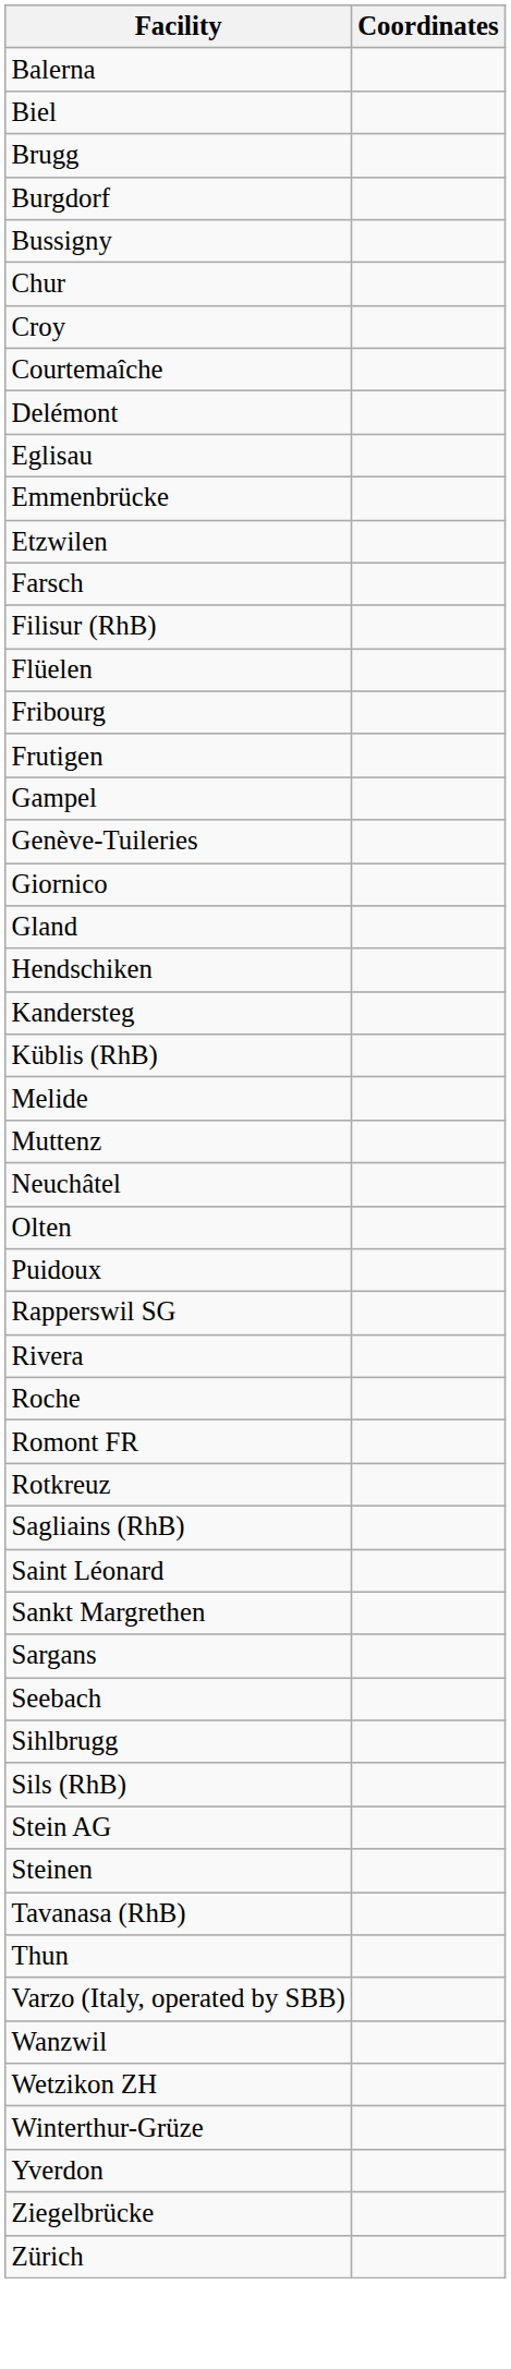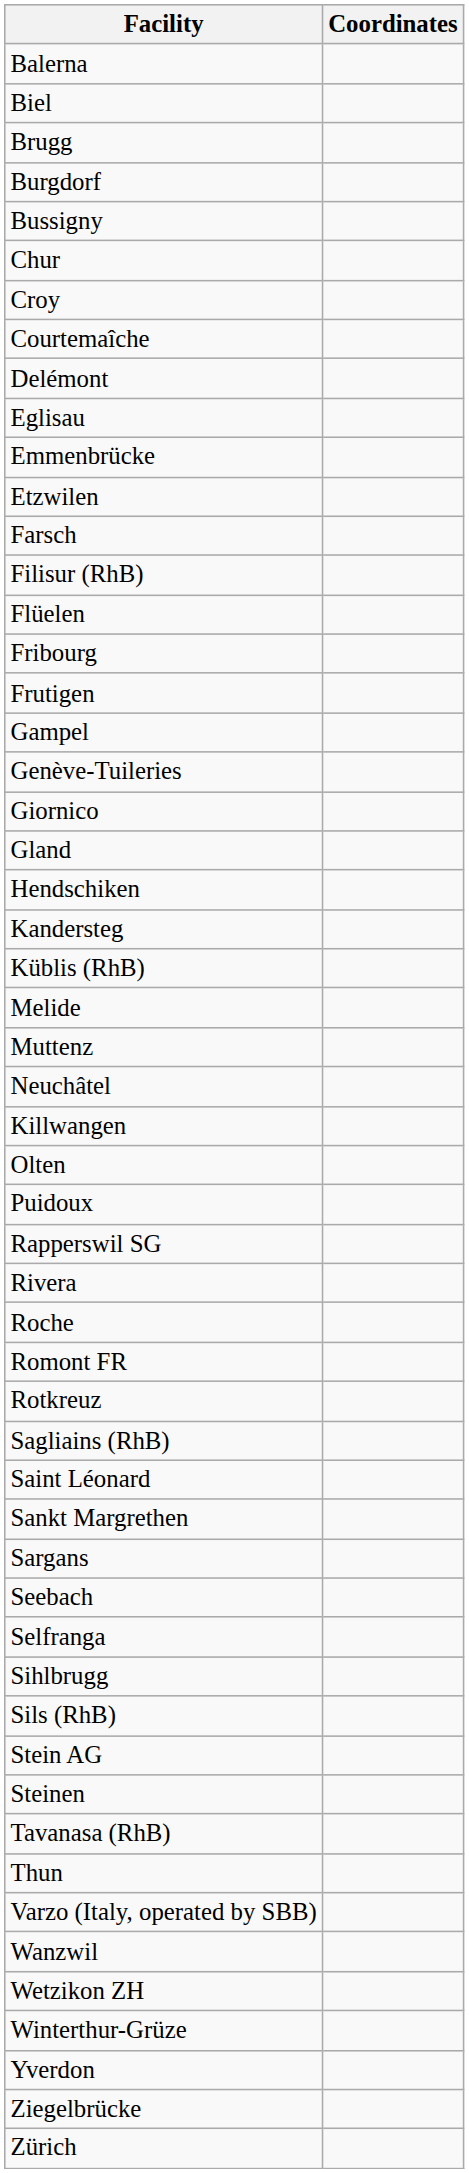+ row: Killwangen
+ row: Selfranga
